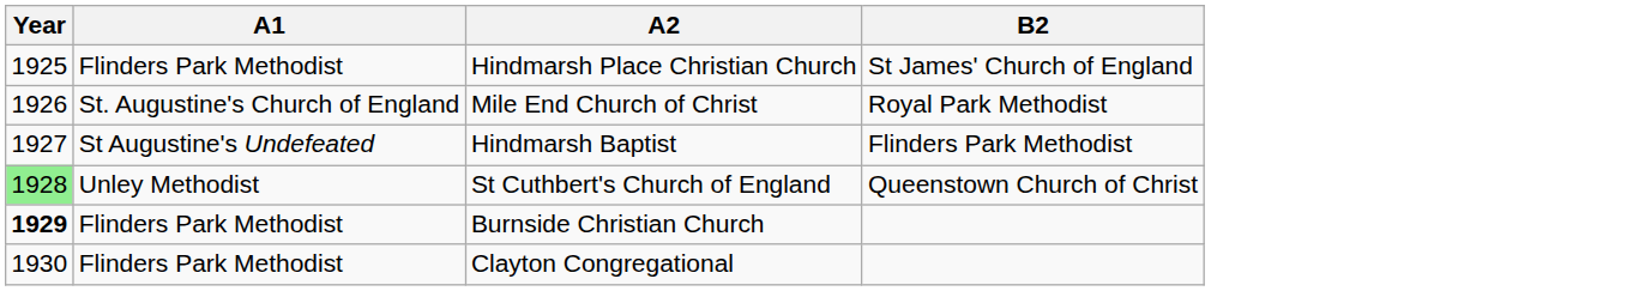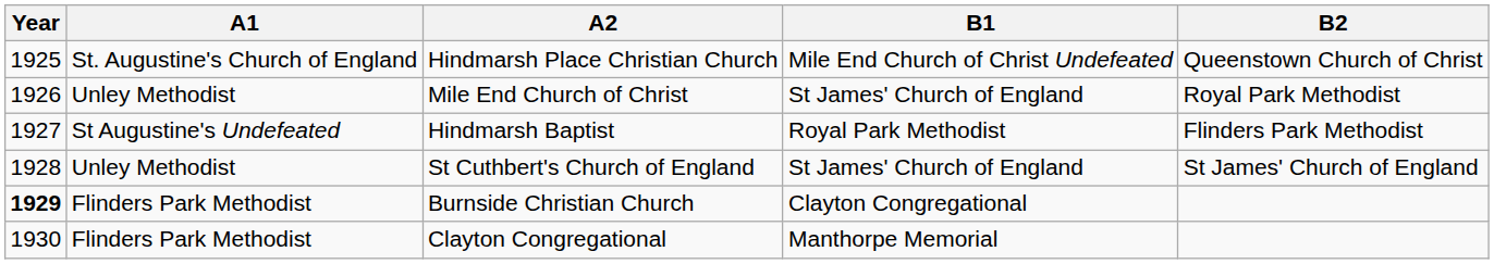+ column: B1 | Mile End Church of Christ Undefeated | St James' Church of England | Royal Park Methodist | St James' Church of England | Clayton Congregational | Manthorpe Memorial
Hindmarsh Place Christian Church | A1: Flinders Park Methodist -> St. Augustine's Church of England
Hindmarsh Place Christian Church | B2: St James' Church of England -> Queenstown Church of Christ
Mile End Church of Christ | A1: St. Augustine's Church of England -> Unley Methodist
St Cuthbert's Church of England | Year: lightgreen background -> no background
St Cuthbert's Church of England | B2: Queenstown Church of Christ -> St James' Church of England
